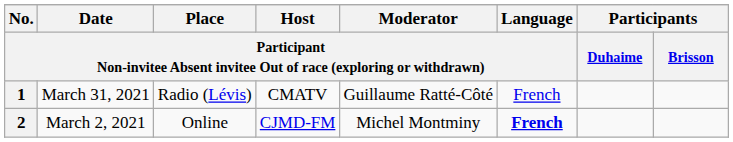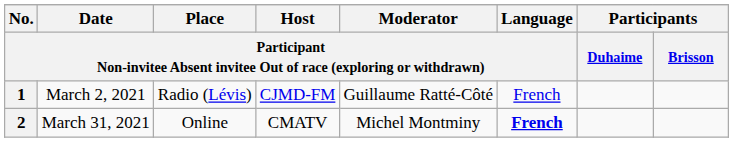1 | column 2: March 31, 2021 -> March 2, 2021
1 | column 4: CMATV -> CJMD-FM
2 | column 2: March 2, 2021 -> March 31, 2021
2 | column 4: CJMD-FM -> CMATV
